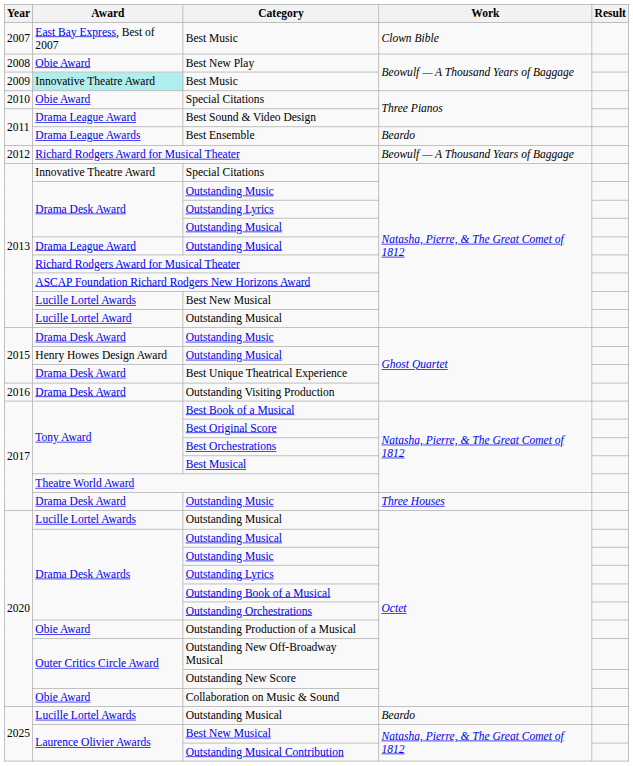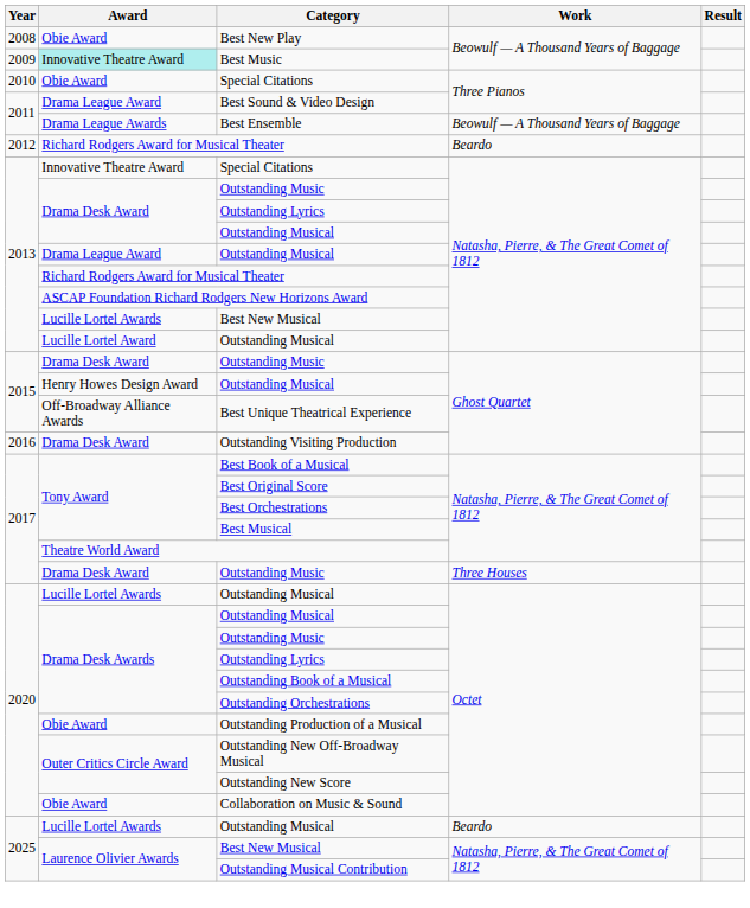- row: 2007 | East Bay Express, Best of 2007 | Best Music | Clown Bible
Best Ensemble | Work: Beardo -> Beowulf — A Thousand Years of Baggage
2012 / Richard Rodgers Award for Musical Theater | Work: Beowulf — A Thousand Years of Baggage -> Beardo
Best Unique Theatrical Experience | Award: Drama Desk Award -> Off-Broadway Alliance Awards
